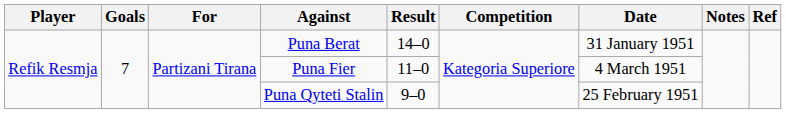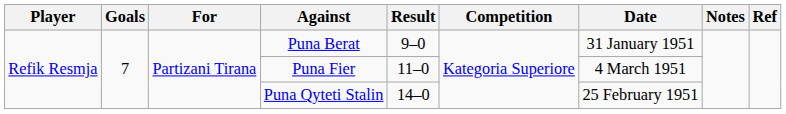Puna Berat | Result: 14–0 -> 9–0
Puna Qyteti Stalin | Result: 9–0 -> 14–0
